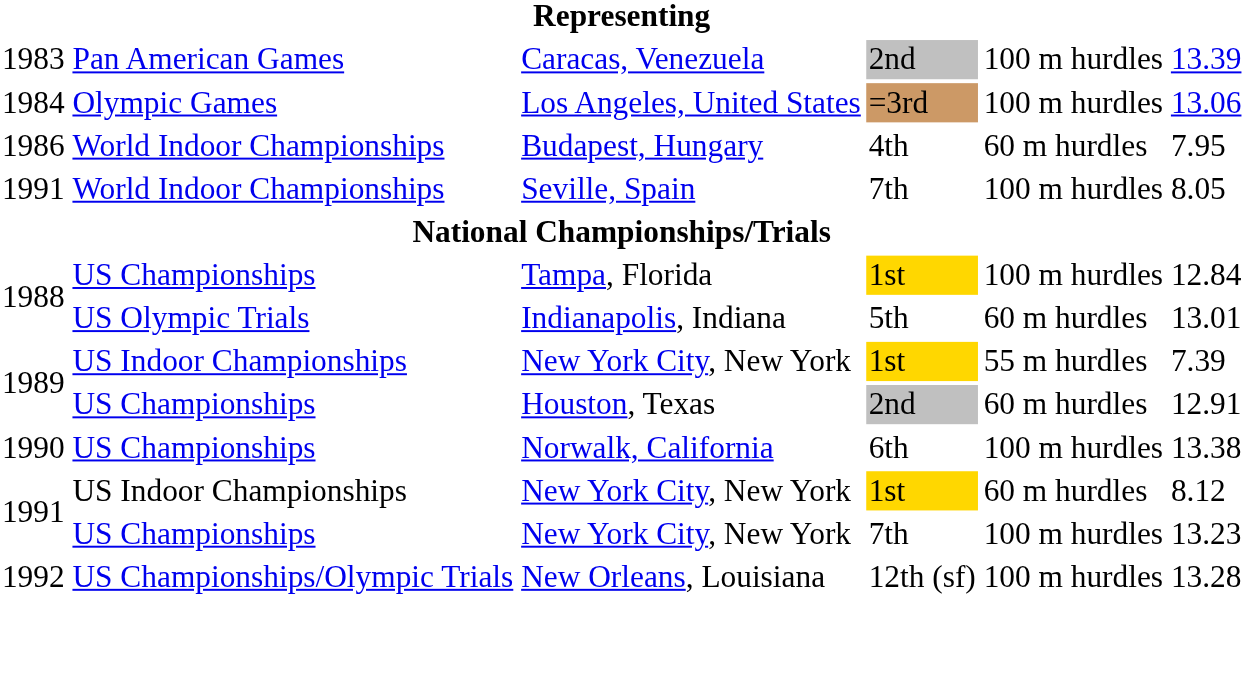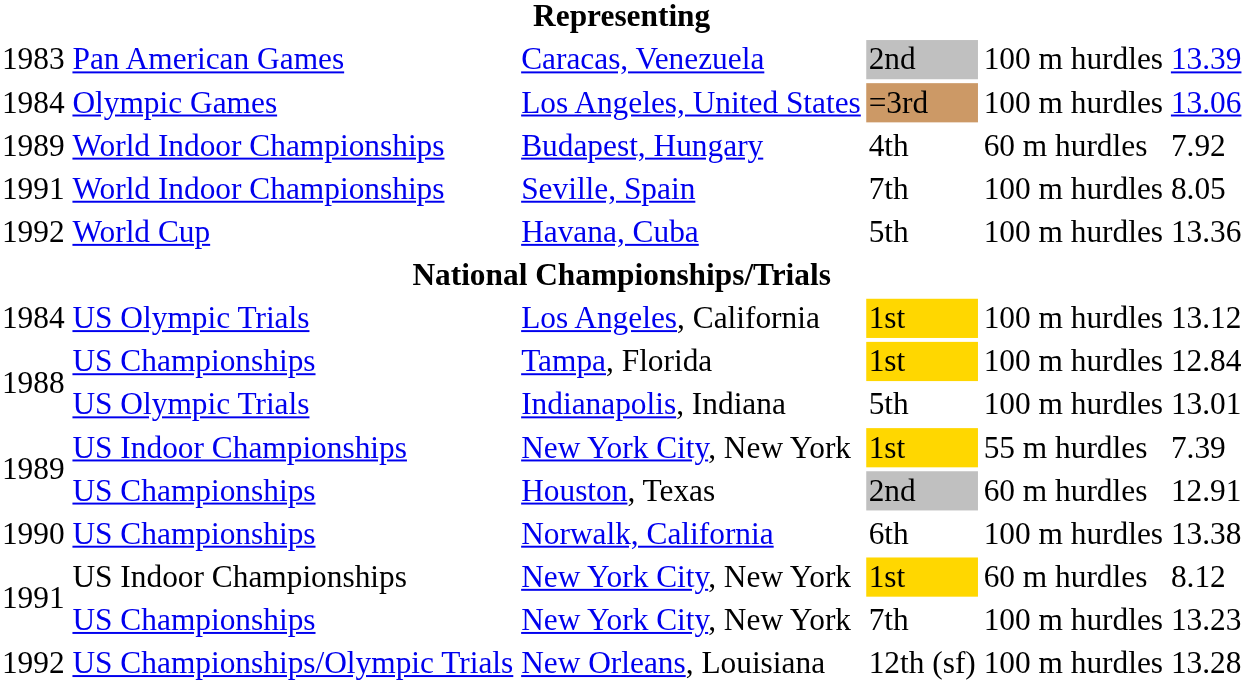Budapest, Hungary | column 1: 1986 -> 1989
Budapest, Hungary | column 6: 7.95 -> 7.92
+ row: 1992 | World Cup | Havana, Cuba | 5th | 100 m hurdles | 13.36
+ row: 1984 | US Olympic Trials | Los Angeles, California | 1st | 100 m hurdles | 13.12
Indianapolis, Indiana | column 5: 60 m hurdles -> 100 m hurdles
